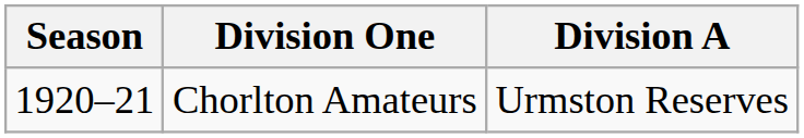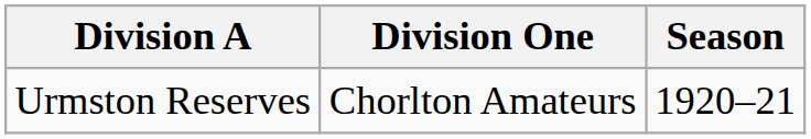columns swapped: Season <-> Division A
